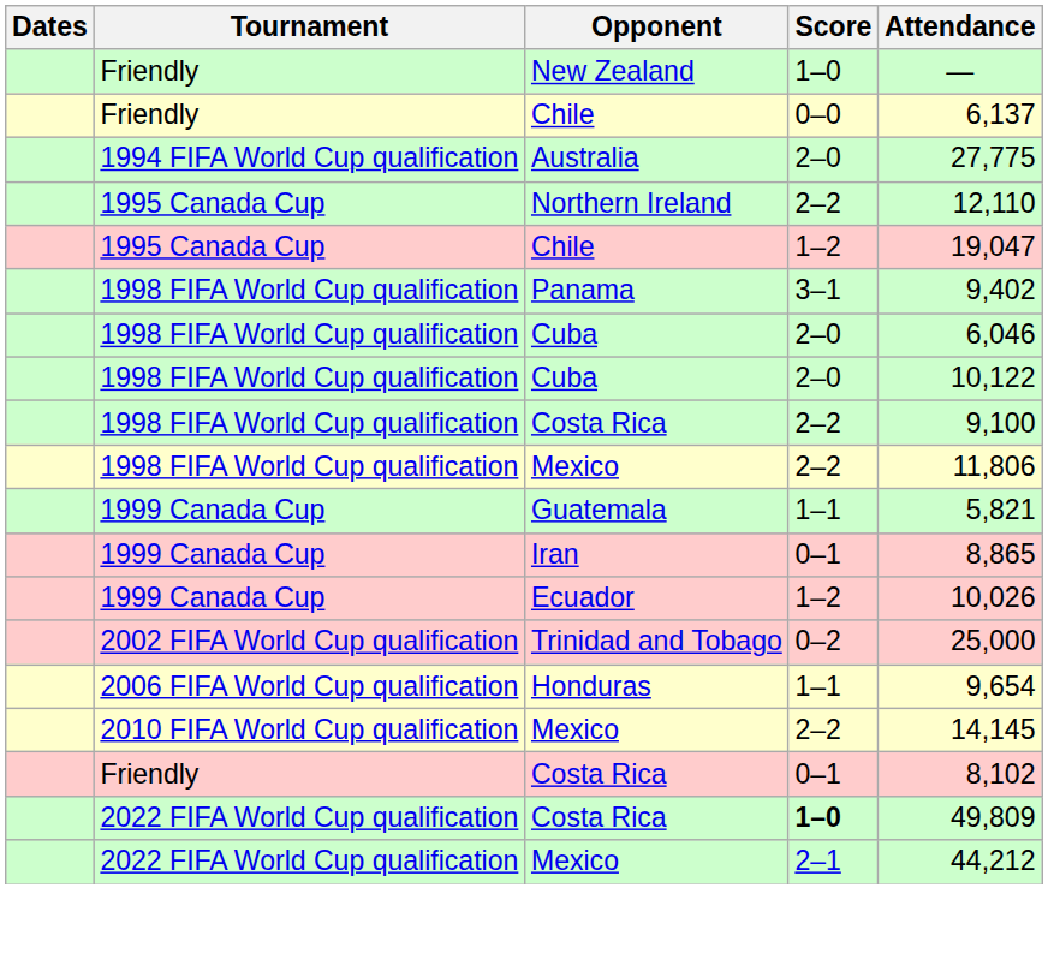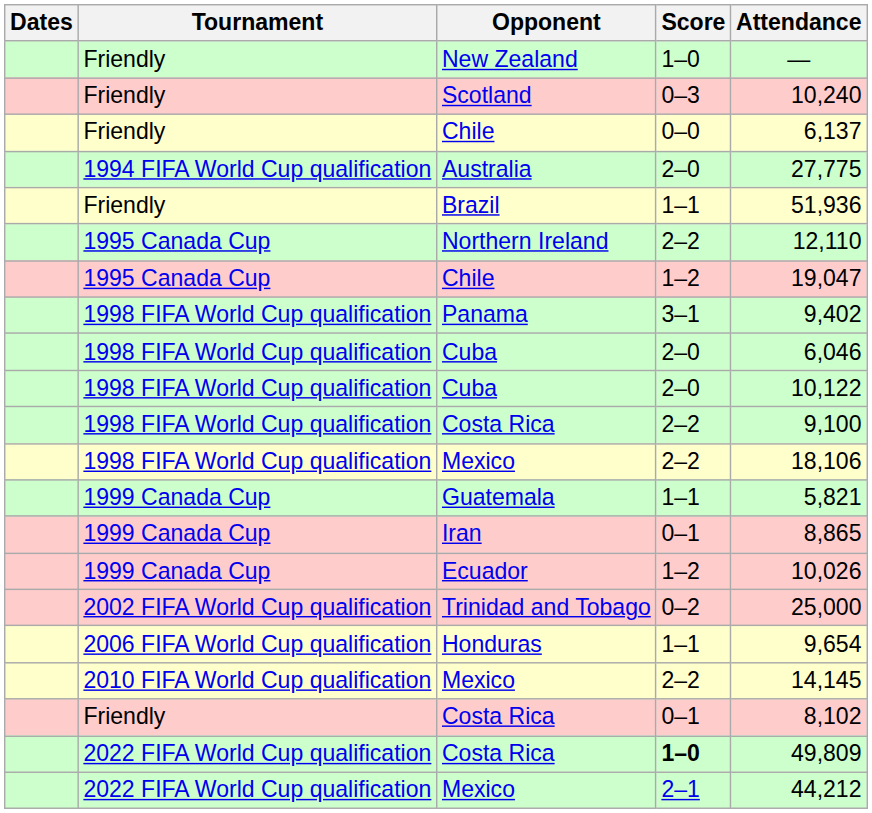+ row: Friendly | Scotland | 0–3 | 10,240
+ row: Friendly | Brazil | 1–1 | 51,936
1998 FIFA World Cup qualification / Mexico | Attendance: 11,806 -> 18,106
